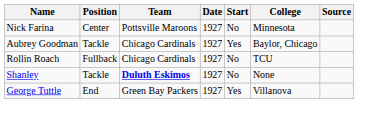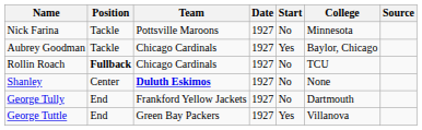Nick Farina | Position: Center -> Tackle
Rollin Roach | Position: normal -> bold
Shanley | Position: Tackle -> Center
+ row: George Tully | End | Frankford Yellow Jackets | 1927 | No | Dartmouth
